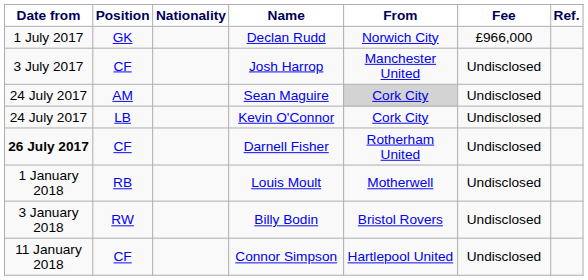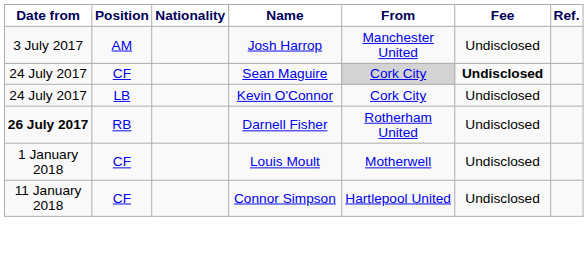- row: 1 July 2017 | GK | Declan Rudd | Norwich City | £966,000
Josh Harrop | Position: CF -> AM
Sean Maguire | Position: AM -> CF
Sean Maguire | Fee: normal -> bold
Darnell Fisher | Position: CF -> RB
Louis Moult | Position: RB -> CF
- row: 3 January 2018 | RW | Billy Bodin | Bristol Rovers | Undisclosed
